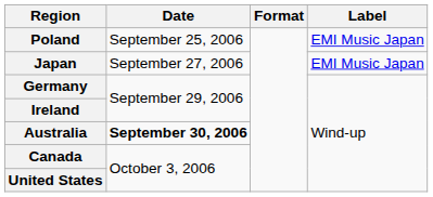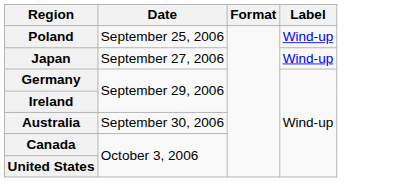Poland | Label: EMI Music Japan -> Wind-up
Japan | Label: EMI Music Japan -> Wind-up
Australia | Date: bold -> normal
